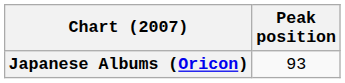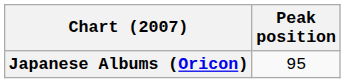Japanese Albums (Oricon) | Peak position: 93 -> 95
